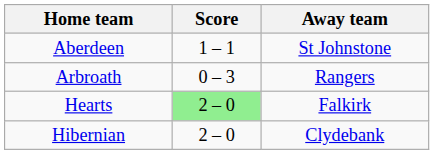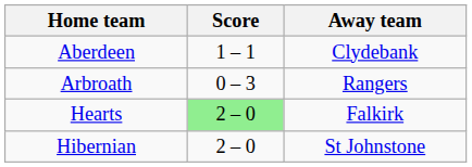Aberdeen | Away team: St Johnstone -> Clydebank
Hibernian | Away team: Clydebank -> St Johnstone
